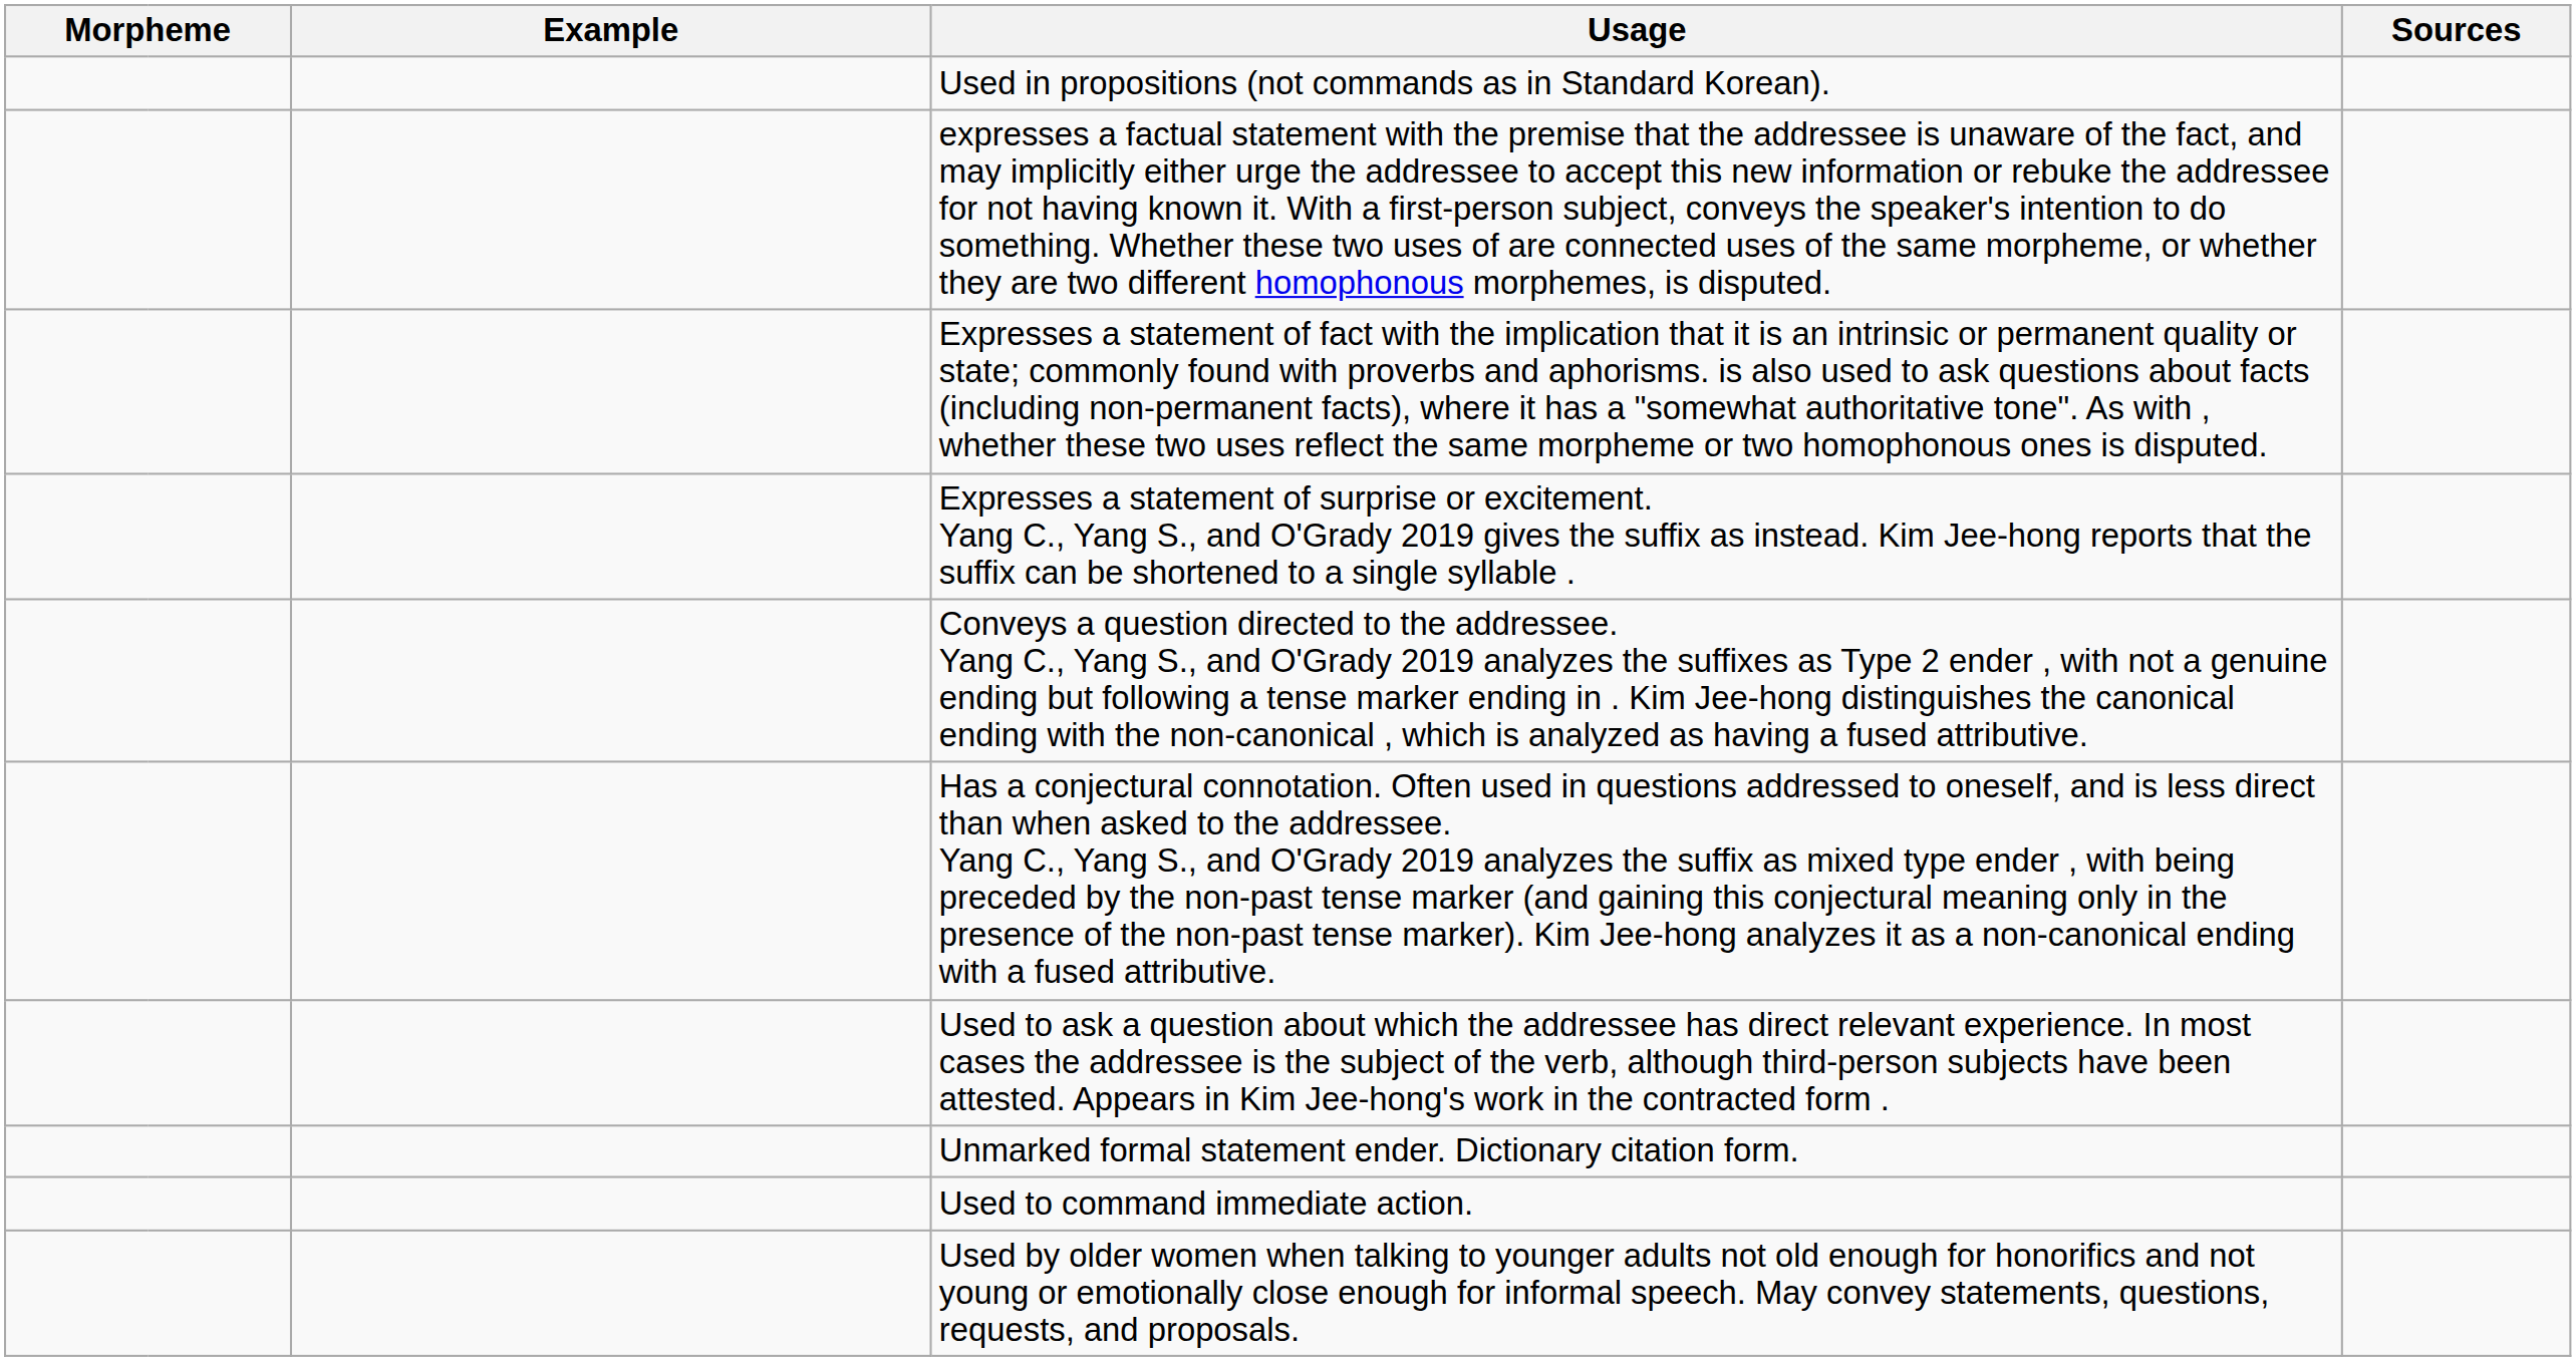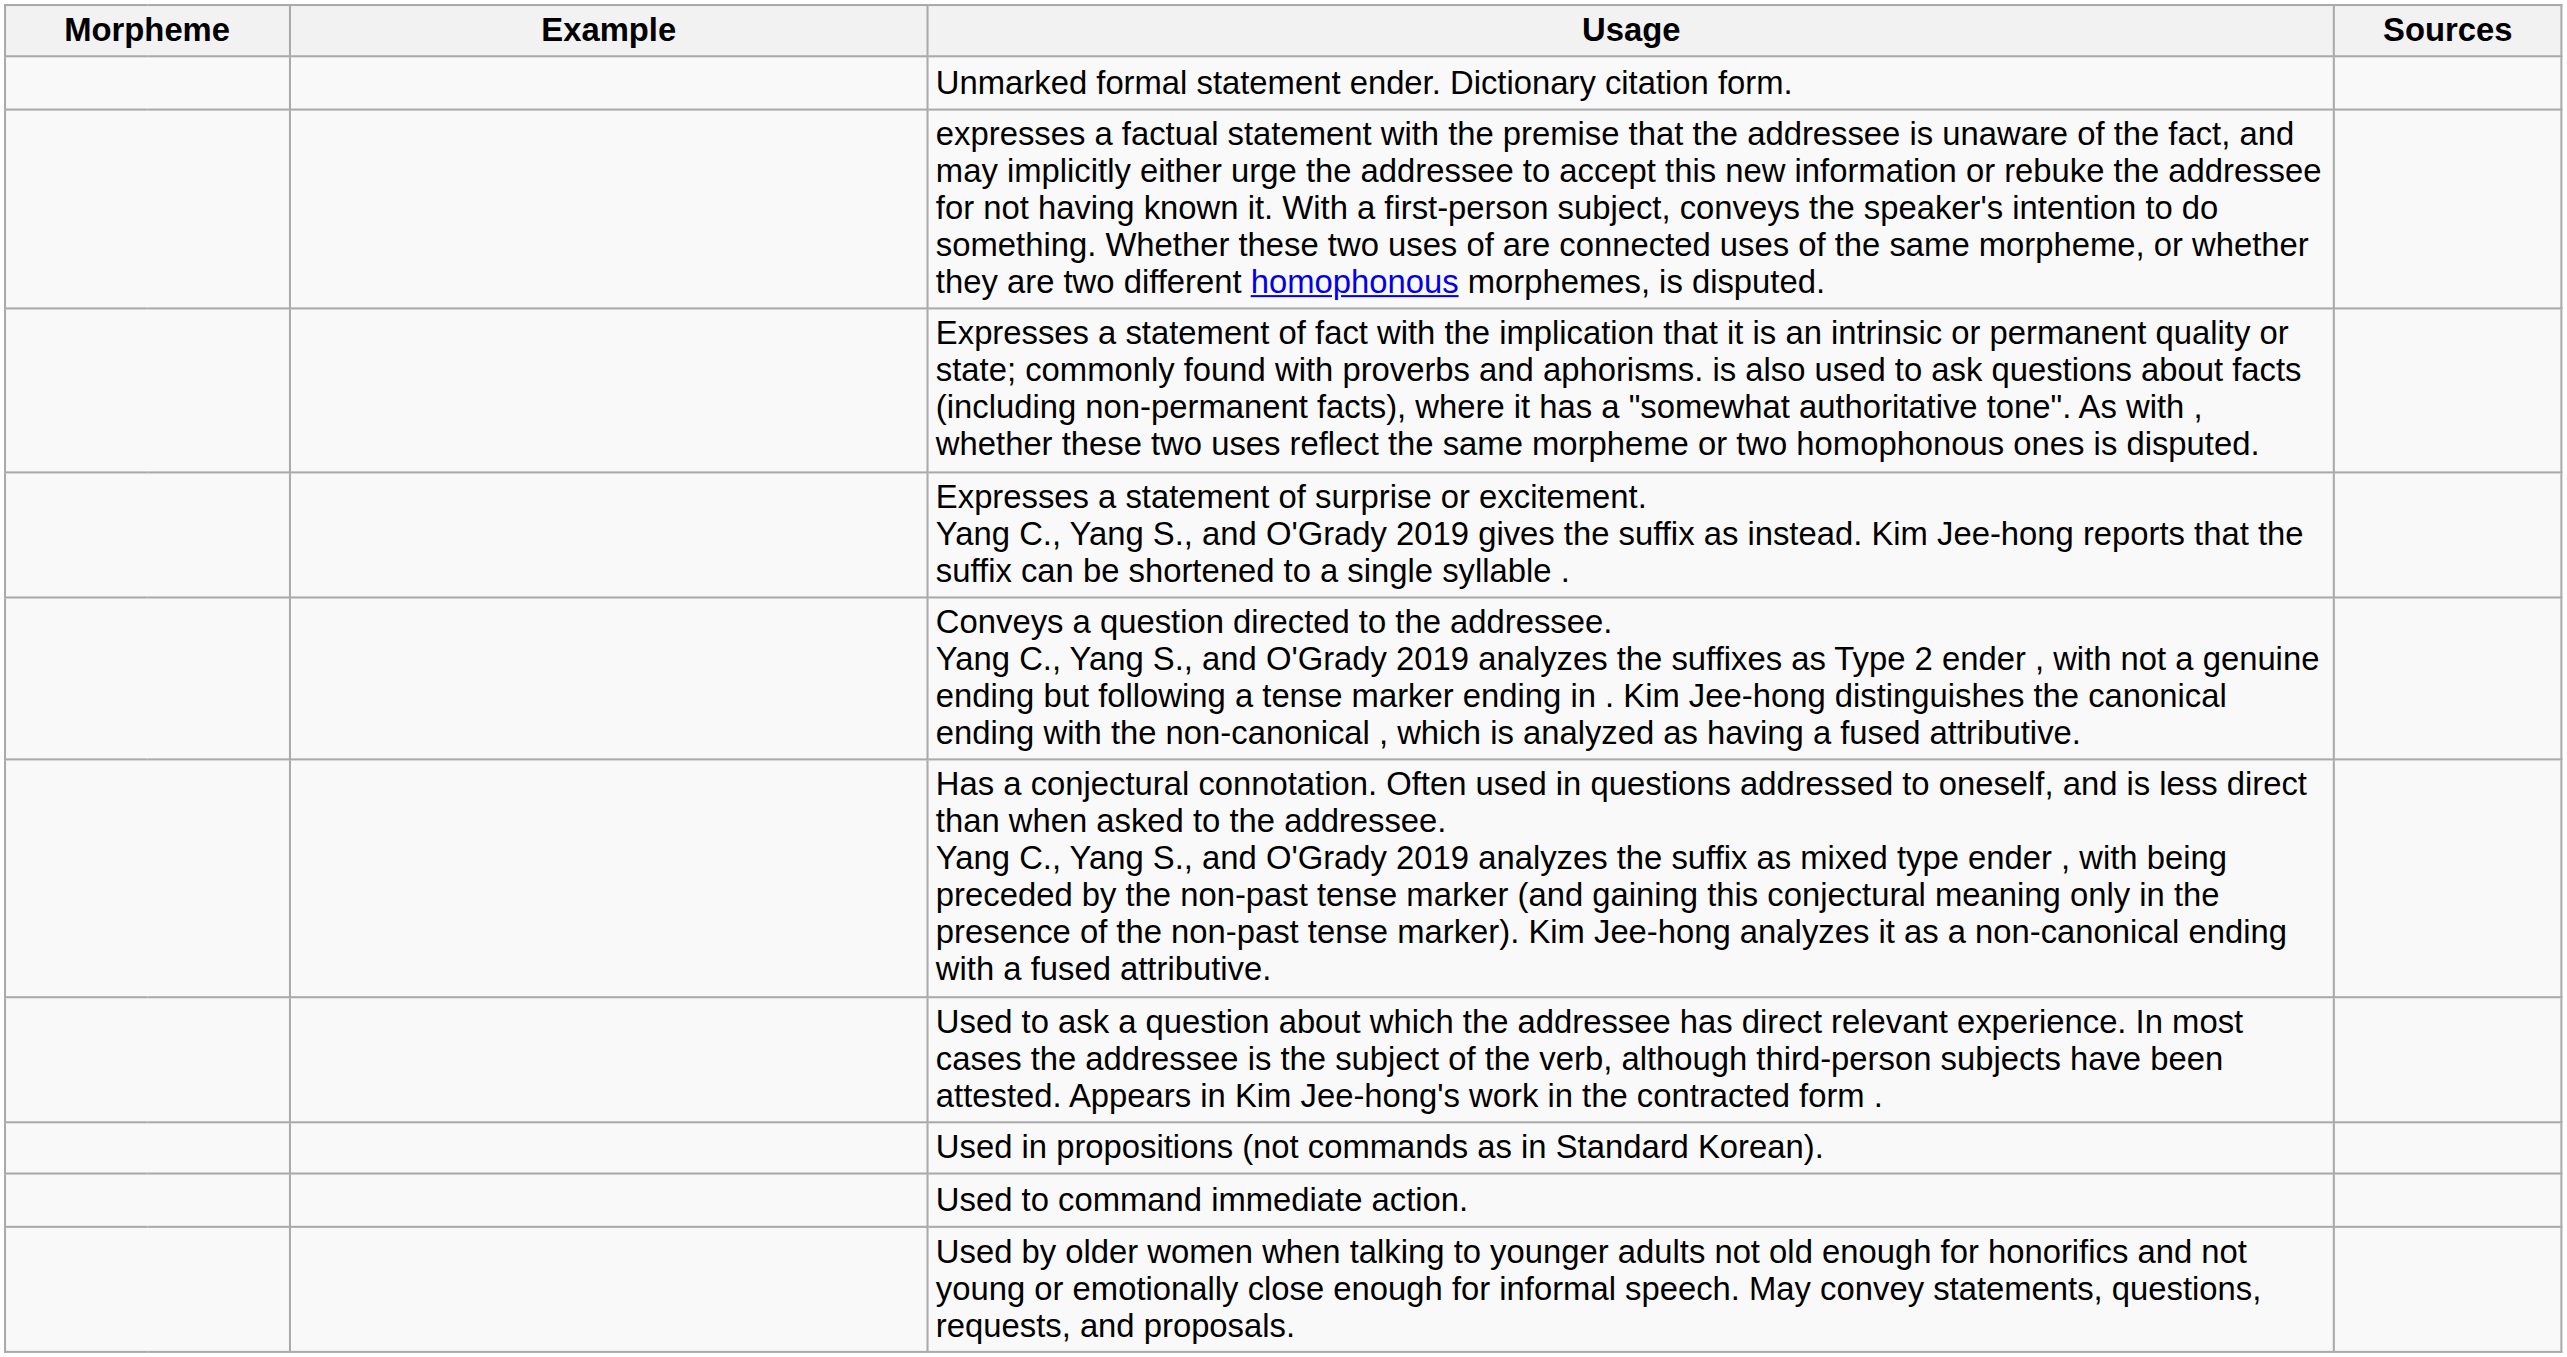rows swapped: Unmarked formal statement ender. Dictionary citation form. <-> Used in propositions (not commands as in Standard Korean).
